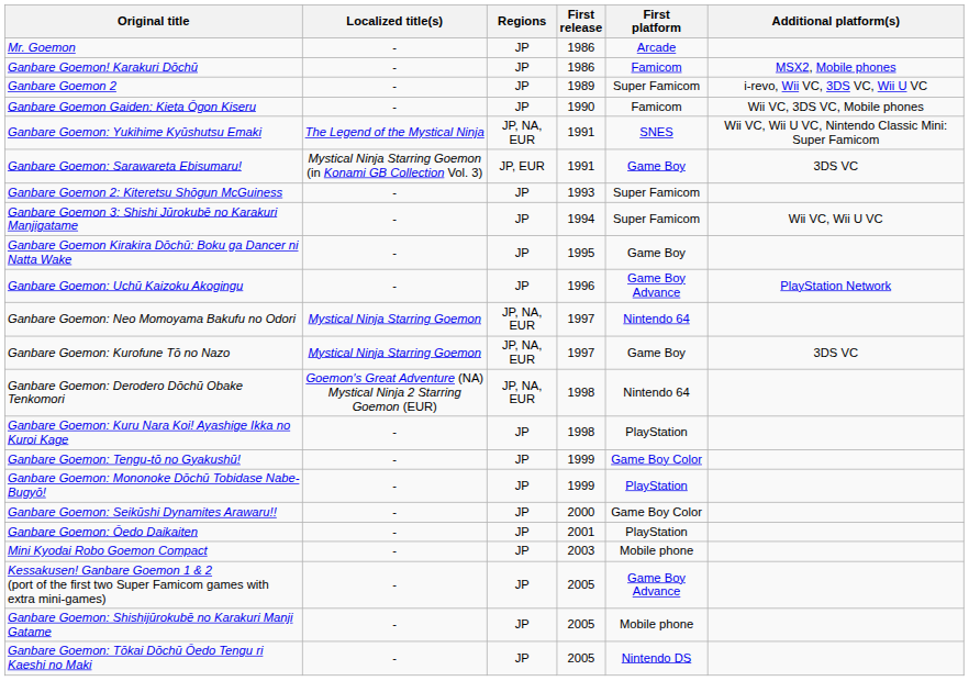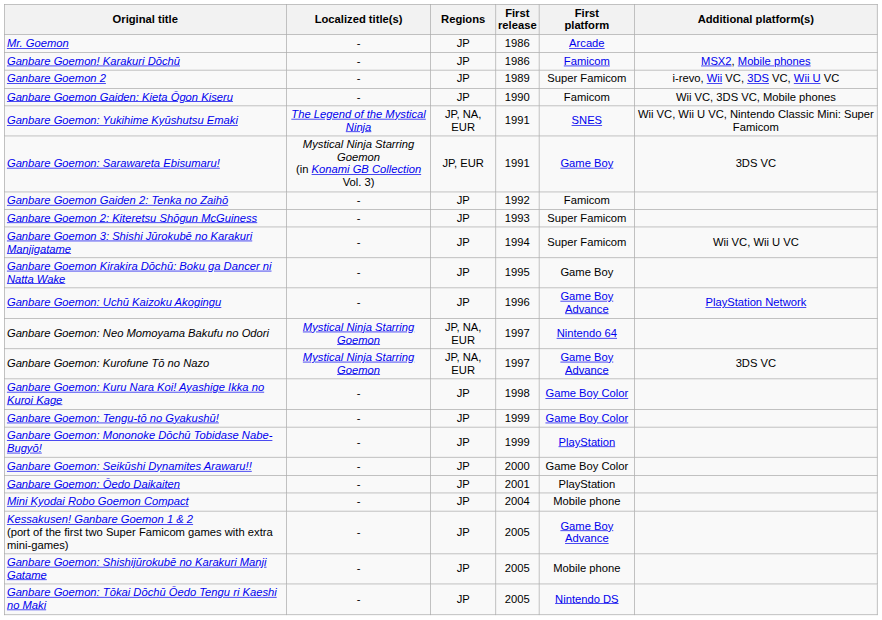+ row: Ganbare Goemon Gaiden 2: Tenka no Zaihō | - | JP | 1992 | Famicom
Ganbare Goemon: Kurofune Tō no Nazo | First platform: Game Boy -> Game Boy Advance
- row: Ganbare Goemon: Derodero Dōchū Obake Tenkomori | Goemon's Great Adventure (NA) Mystical Ninja 2 Starring Goemon (EUR) | JP, NA, EUR | 1998 | Nintendo 64
Ganbare Goemon: Kuru Nara Koi! Ayashige Ikka no Kuroi Kage | First platform: PlayStation -> Game Boy Color
Mini Kyodai Robo Goemon Compact | First release: 2003 -> 2004
